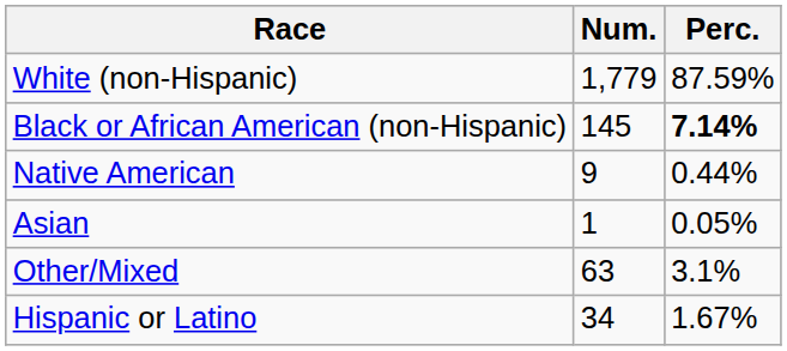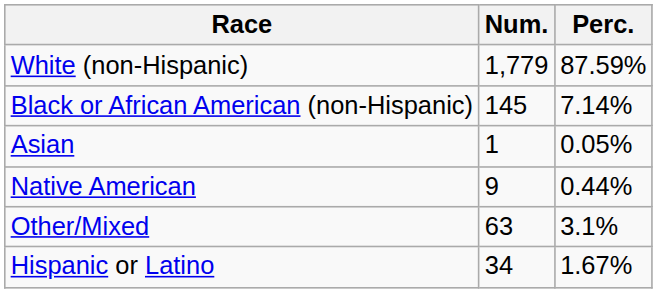Black or African American (non-Hispanic) | Perc.: bold -> normal
rows swapped: Native American <-> Asian
